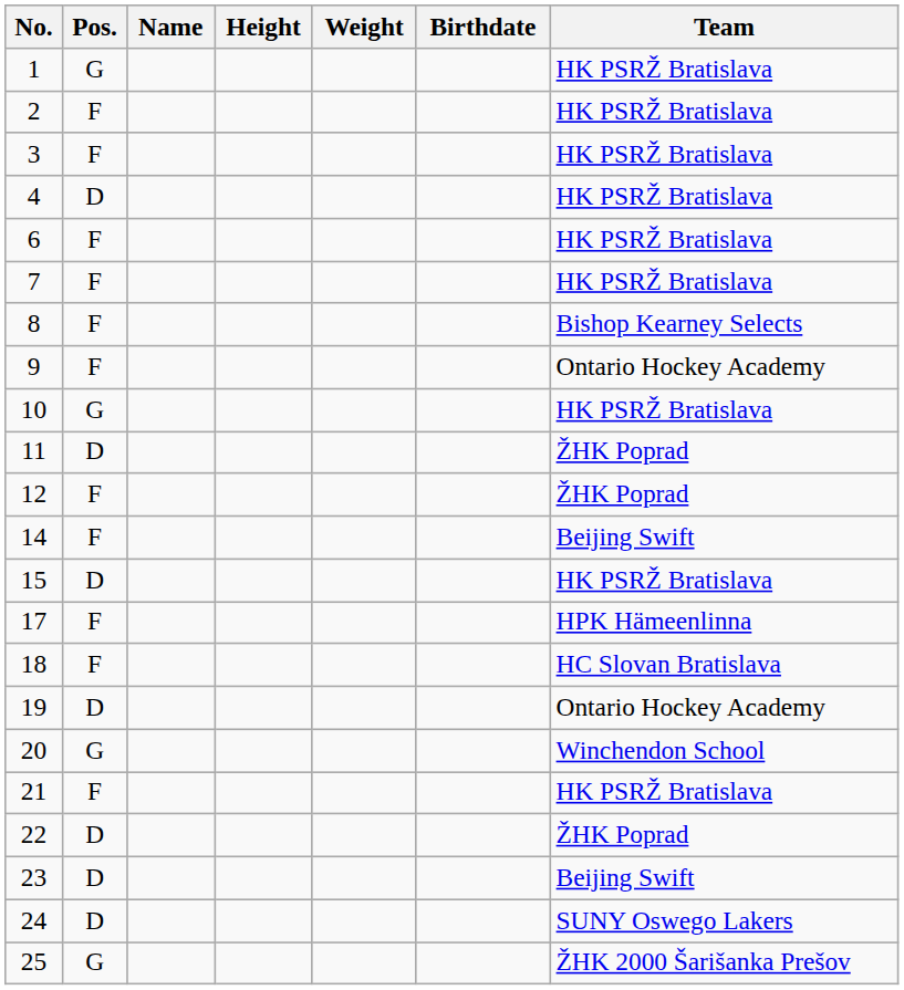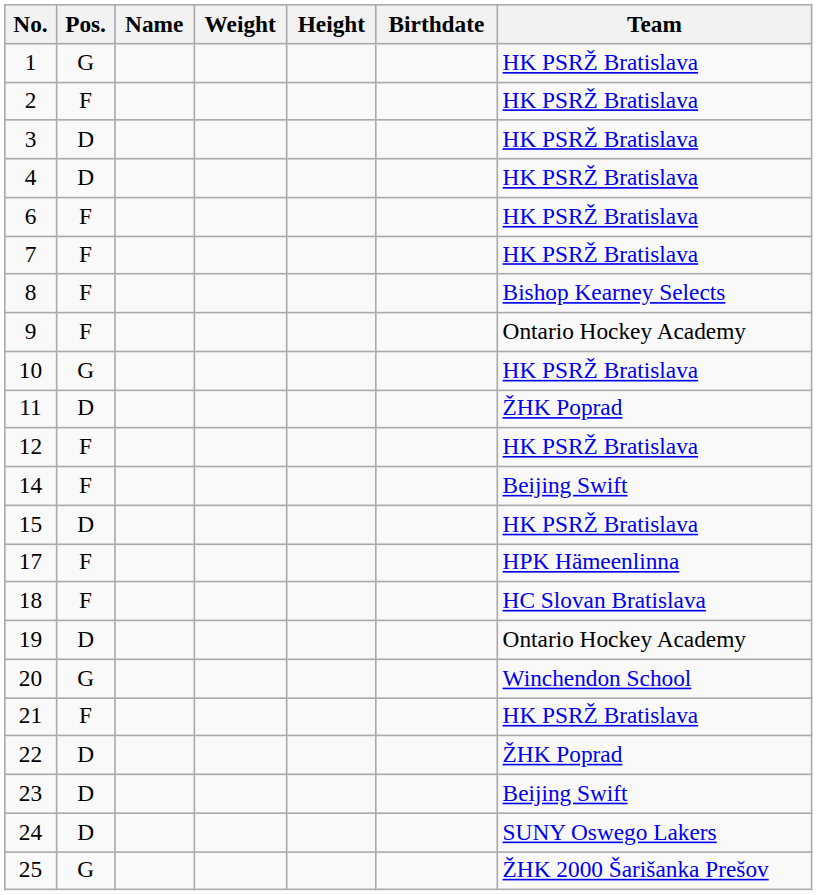columns swapped: Height <-> Weight
3 | Pos.: F -> D
12 | Team: ŽHK Poprad -> HK PSRŽ Bratislava
